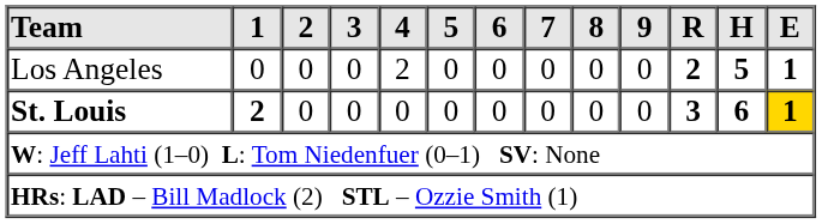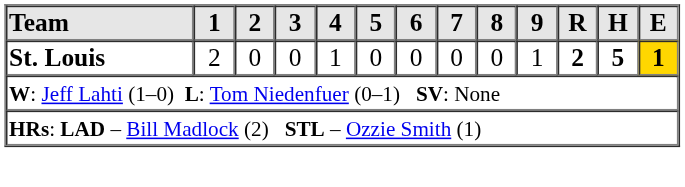- row: Los Angeles | 0 | 0 | 0 | 2 | 0 | 0 | 0 | 0 | 0 | 2 | 5 | 1
St. Louis | 1: bold -> normal
St. Louis | 4: 0 -> 1
St. Louis | 9: 0 -> 1
St. Louis | R: 3 -> 2
St. Louis | H: 6 -> 5
